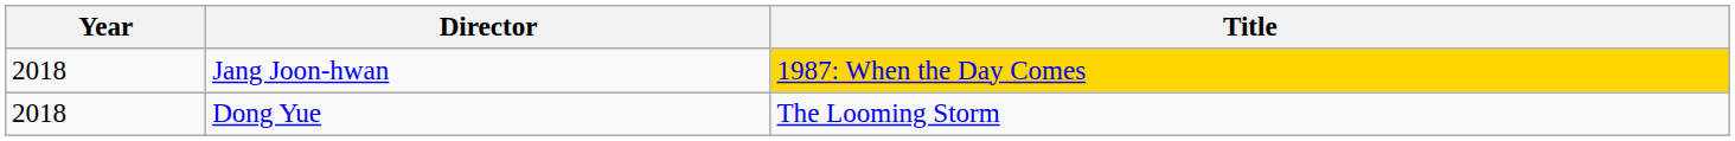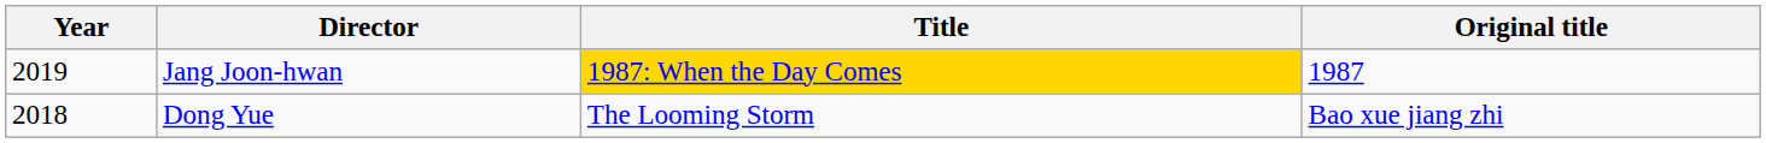+ column: Original title | 1987 | Bao xue jiang zhi
Jang Joon-hwan | Year: 2018 -> 2019
